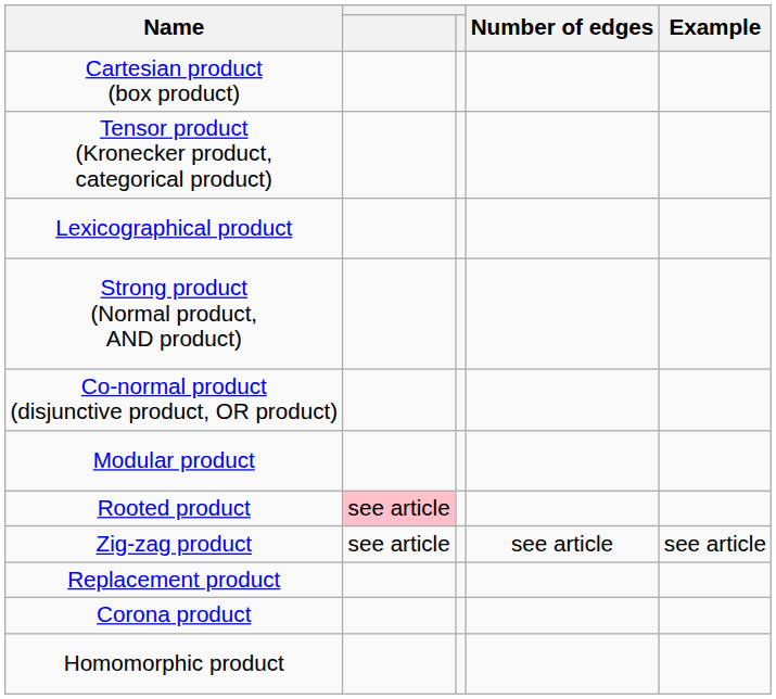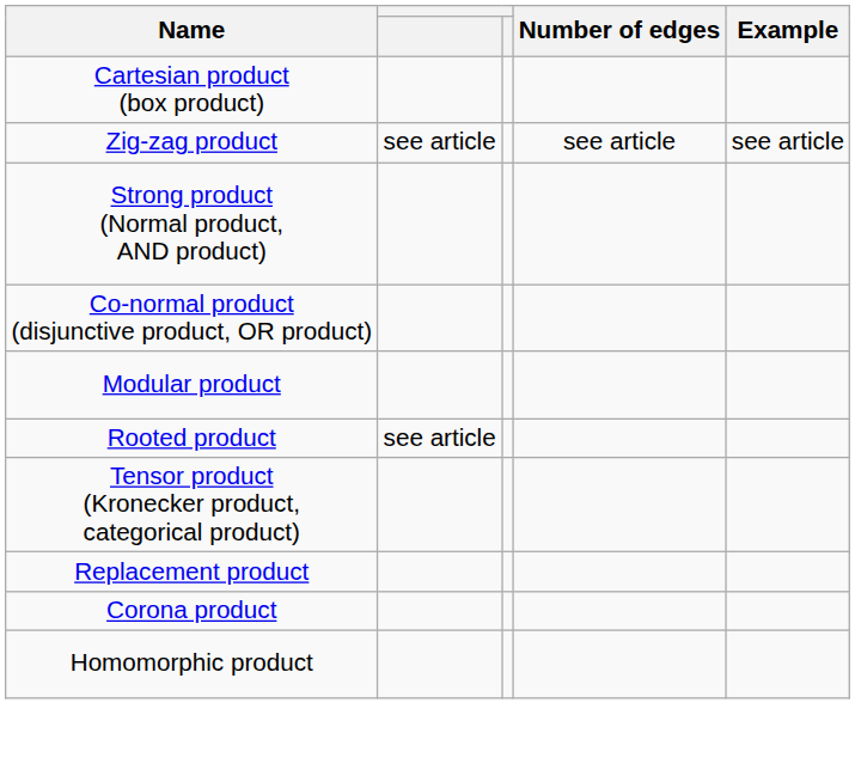rows swapped: Tensor product (Kronecker product, categorical product) <-> Zig-zag product
- row: Lexicographical product
Rooted product | column 2: pink background -> no background
